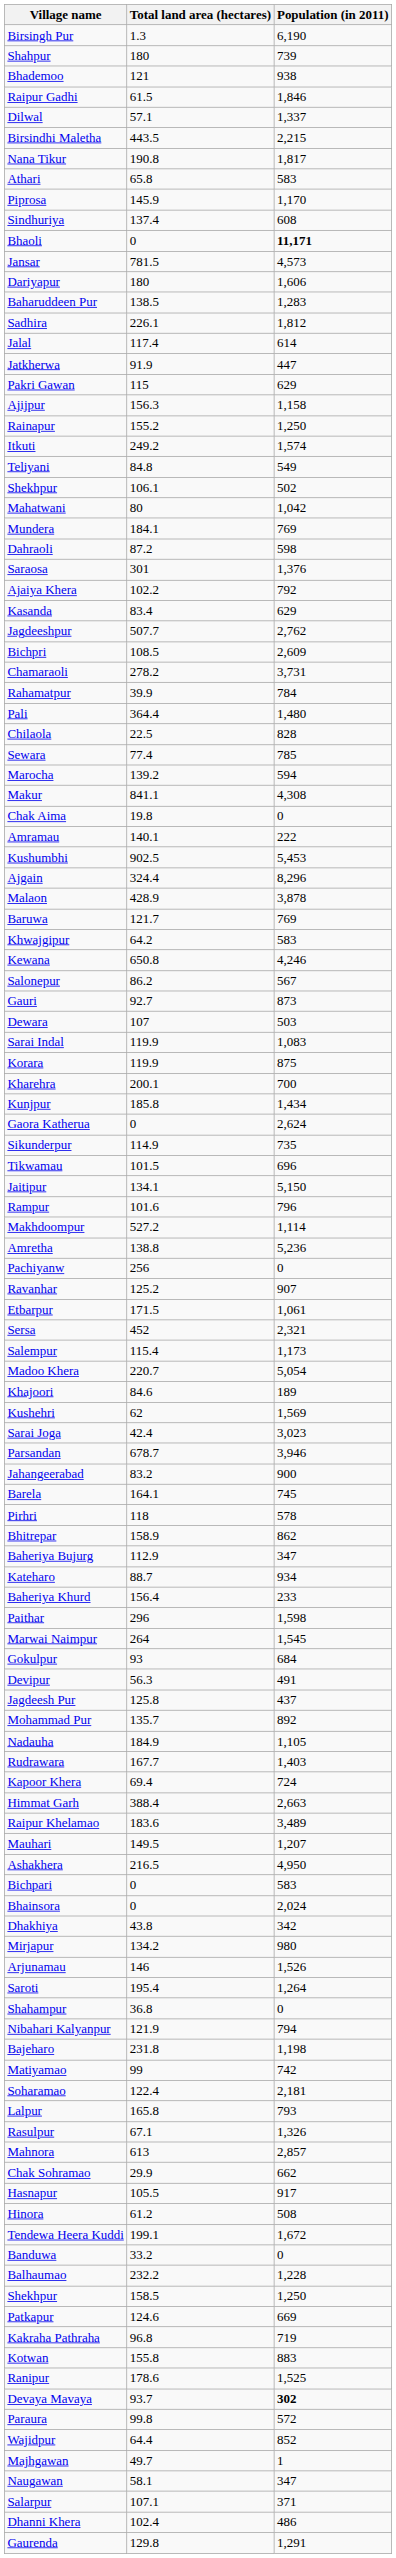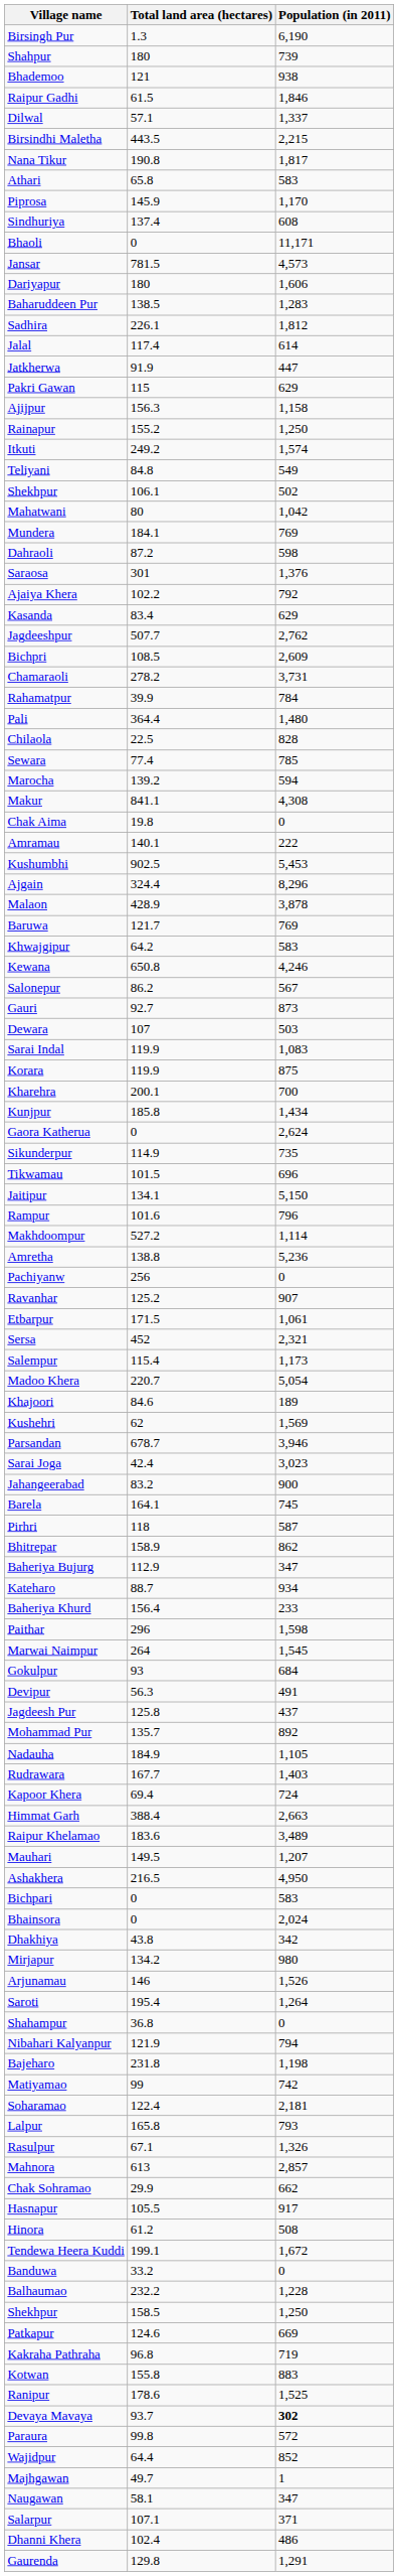Bhaoli | Population (in 2011): bold -> normal
rows swapped: Parsandan <-> Sarai Joga
Pirhri | Population (in 2011): 578 -> 587
